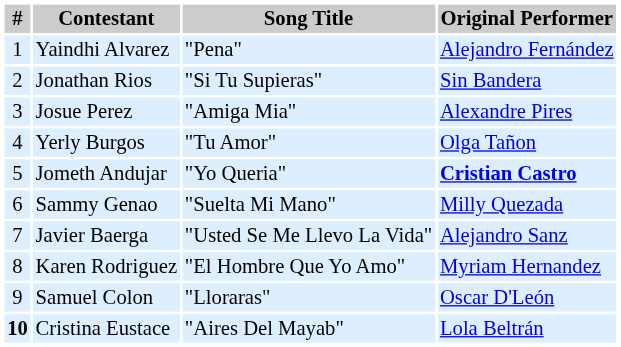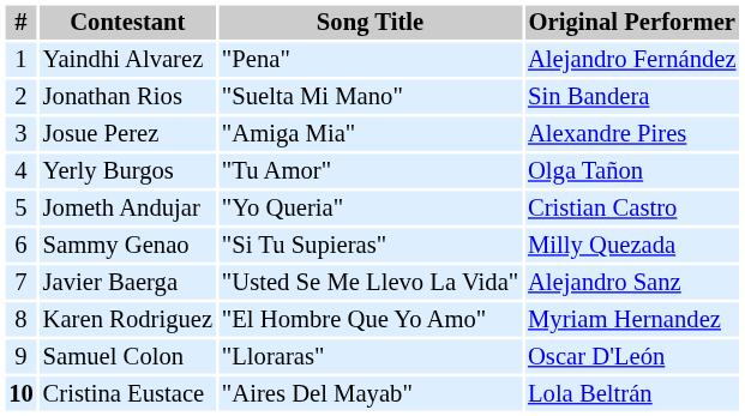Jonathan Rios | Song Title: "Si Tu Supieras" -> "Suelta Mi Mano"
Jometh Andujar | Original Performer: bold -> normal
Sammy Genao | Song Title: "Suelta Mi Mano" -> "Si Tu Supieras"
